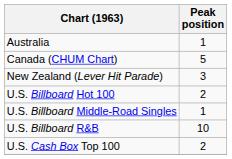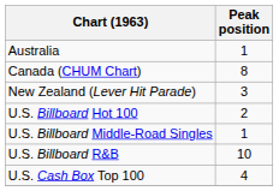Canada (CHUM Chart) | Peak position: 5 -> 8
U.S. Cash Box Top 100 | Peak position: 2 -> 4
